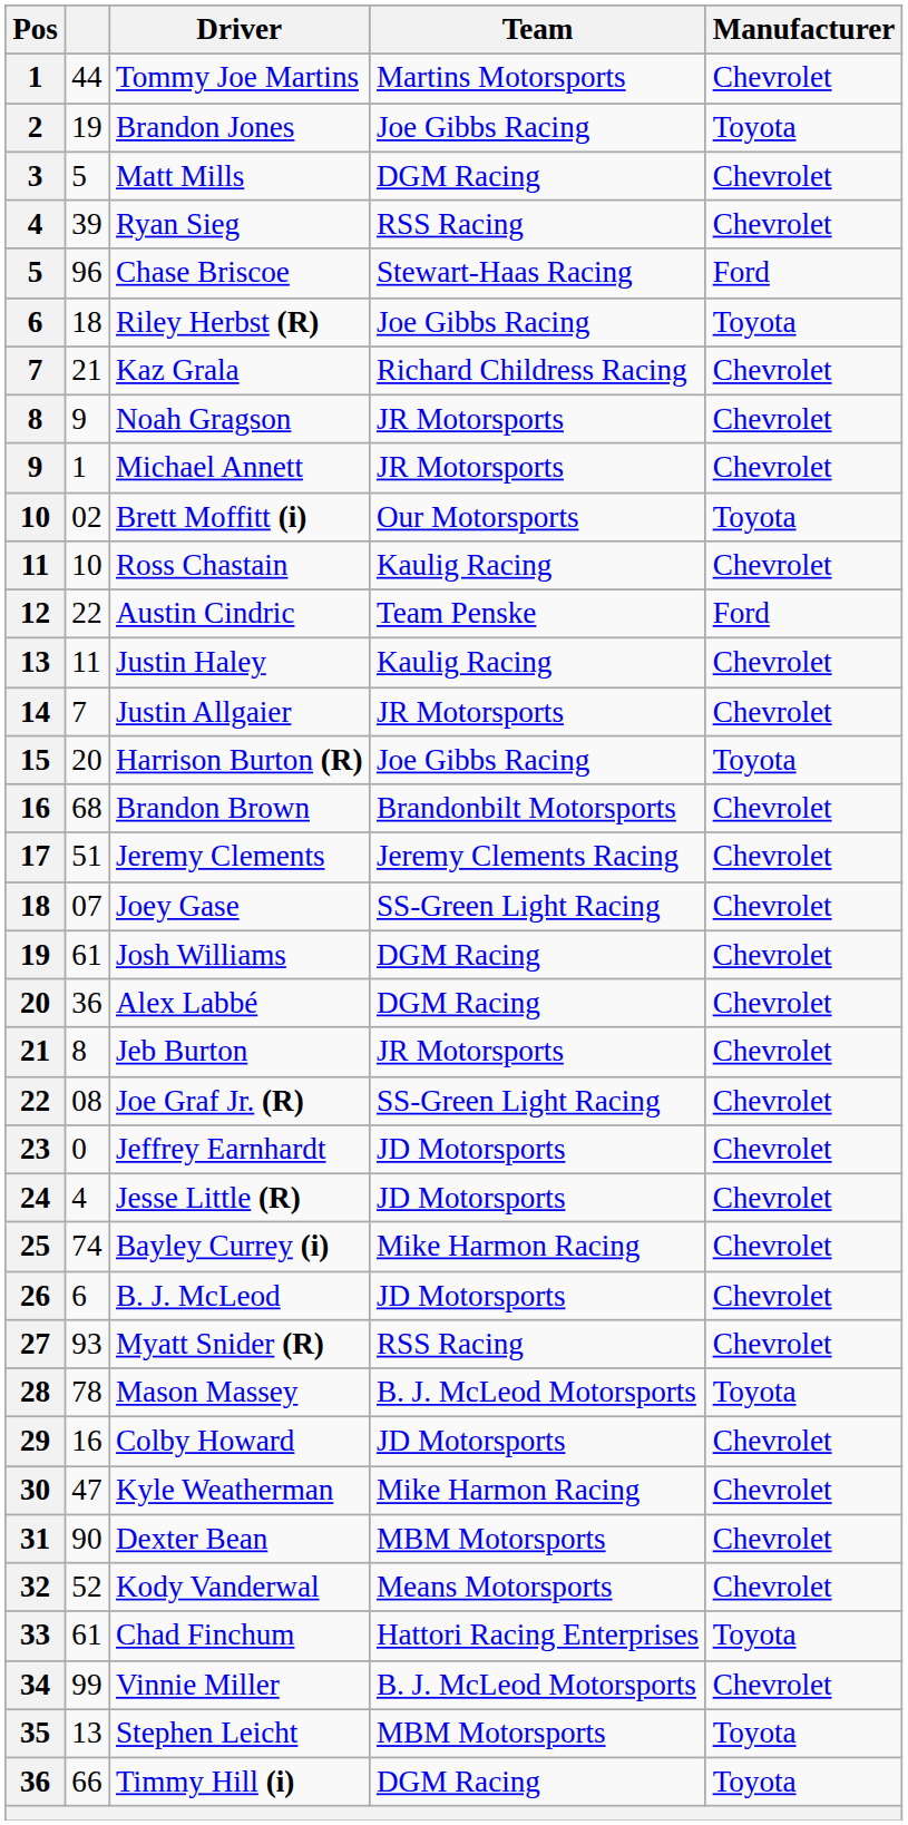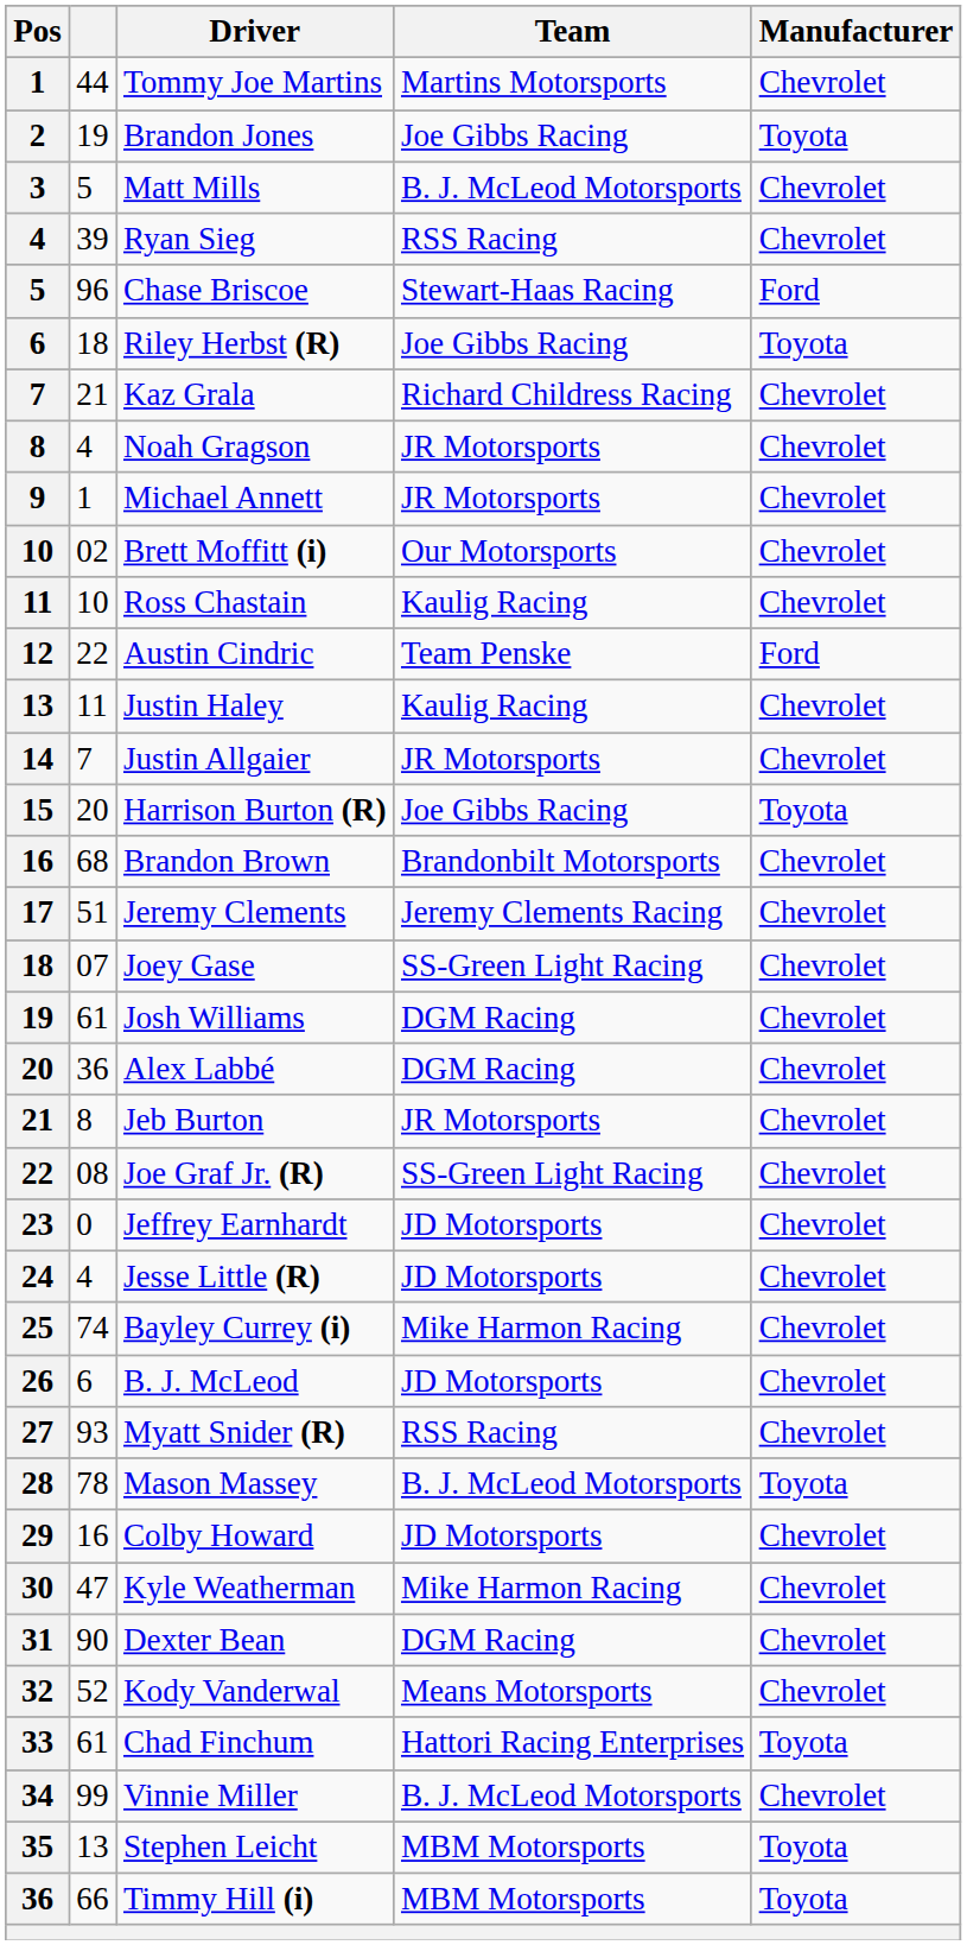Matt Mills | Team: DGM Racing -> B. J. McLeod Motorsports
Noah Gragson | column 2: 9 -> 4
Brett Moffitt (i) | Manufacturer: Toyota -> Chevrolet
Dexter Bean | Team: MBM Motorsports -> DGM Racing
Timmy Hill (i) | Team: DGM Racing -> MBM Motorsports
